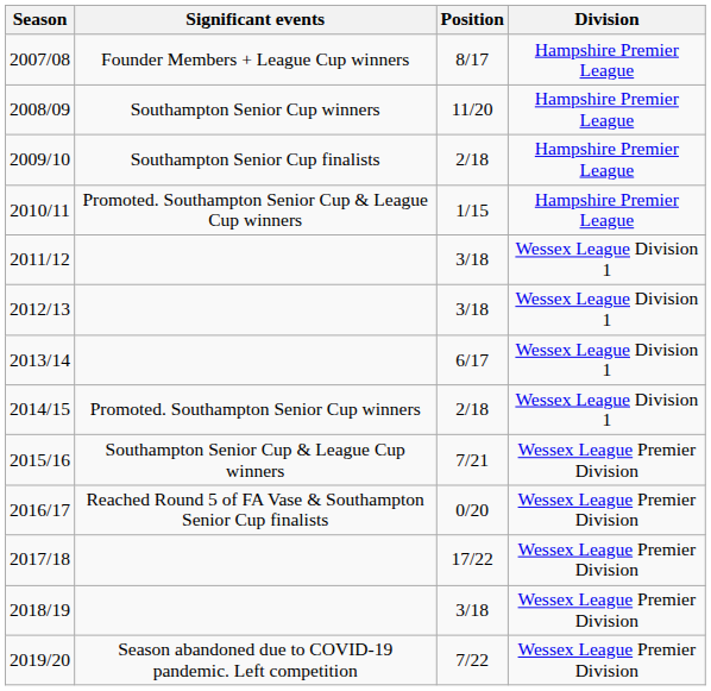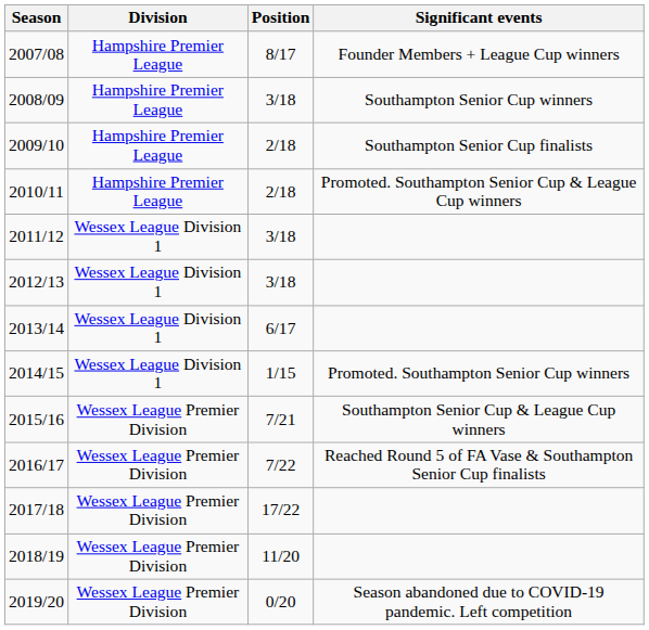columns swapped: Division <-> Significant events
2008/09 | Position: 11/20 -> 3/18
2010/11 | Position: 1/15 -> 2/18
2014/15 | Position: 2/18 -> 1/15
2016/17 | Position: 0/20 -> 7/22
2018/19 | Position: 3/18 -> 11/20
2019/20 | Position: 7/22 -> 0/20
